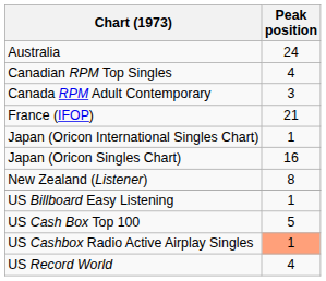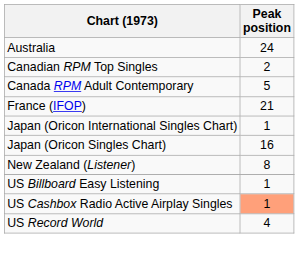Canadian RPM Top Singles | Peak position: 4 -> 2
Canada RPM Adult Contemporary | Peak position: 3 -> 5
- row: US Cash Box Top 100 | 5
